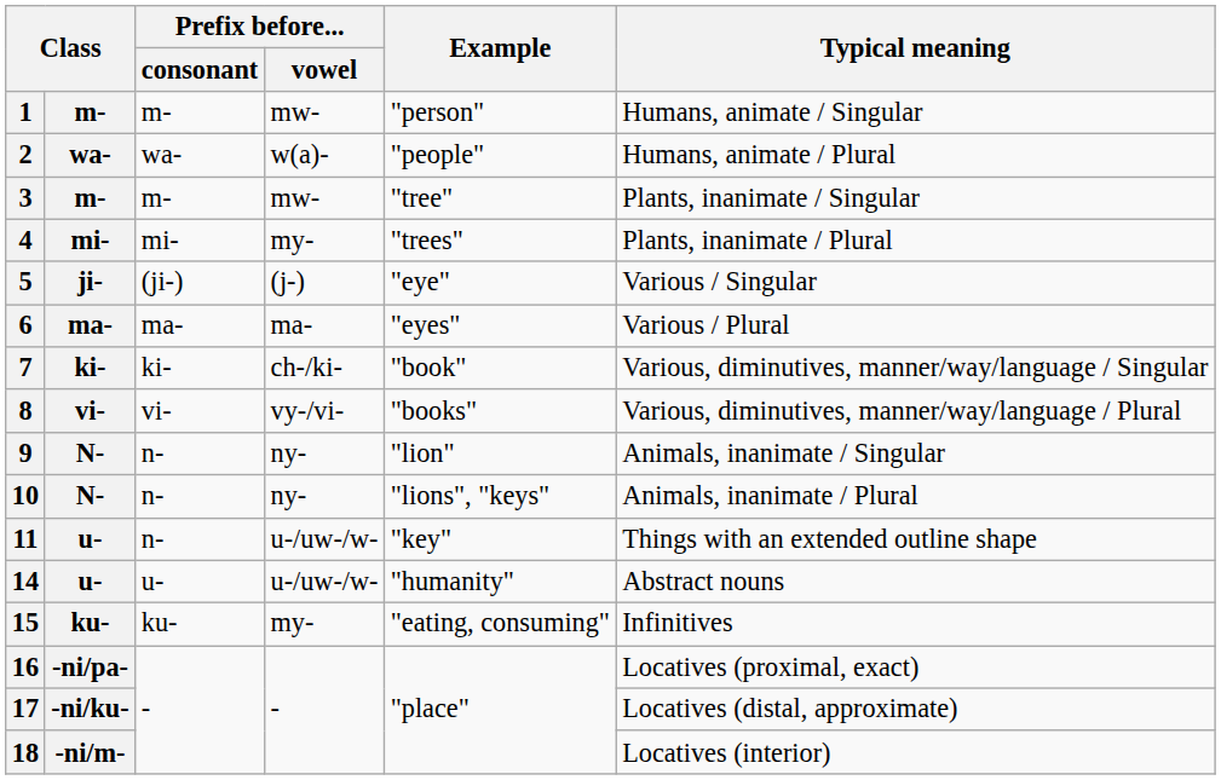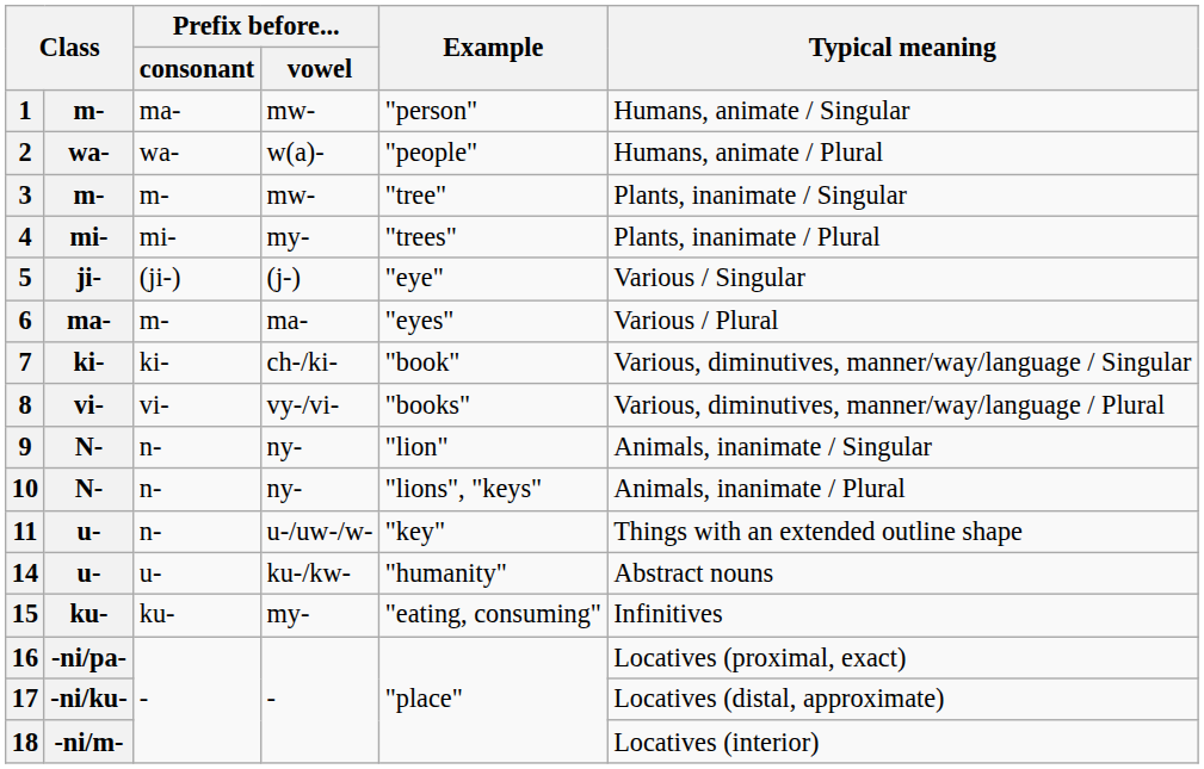1 | Prefix before... / consonant: m- -> ma-
6 | Prefix before... / consonant: ma- -> m-
14 | Prefix before... / vowel: u-/uw-/w- -> ku-/kw-
